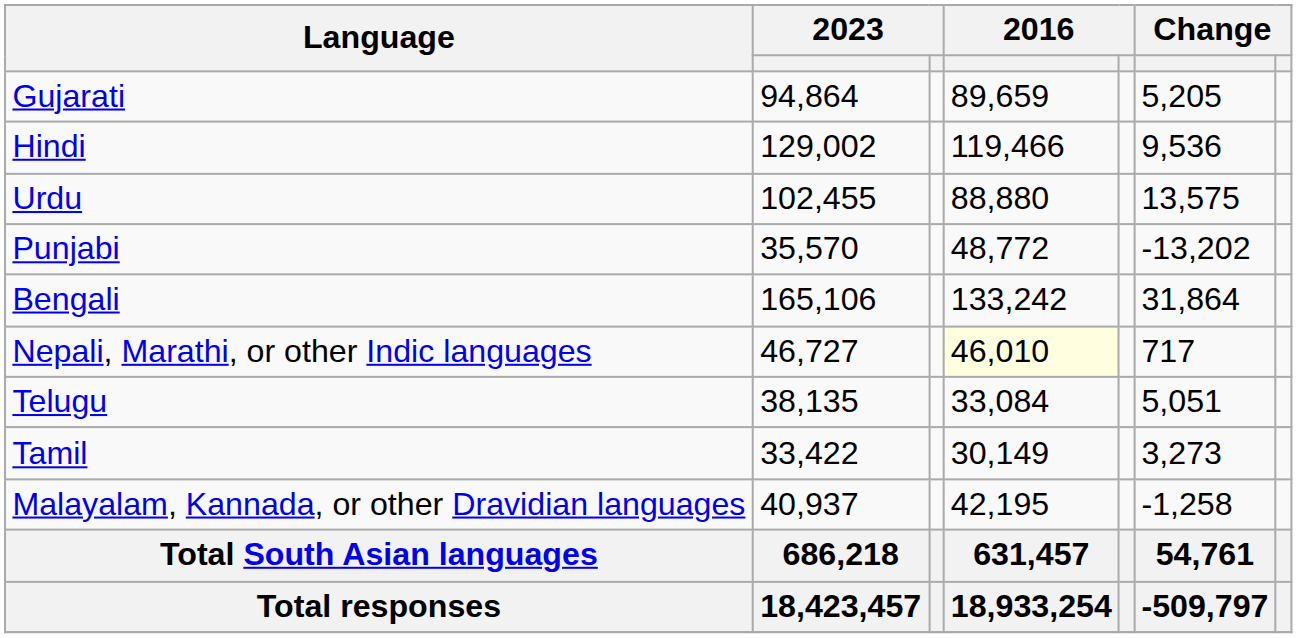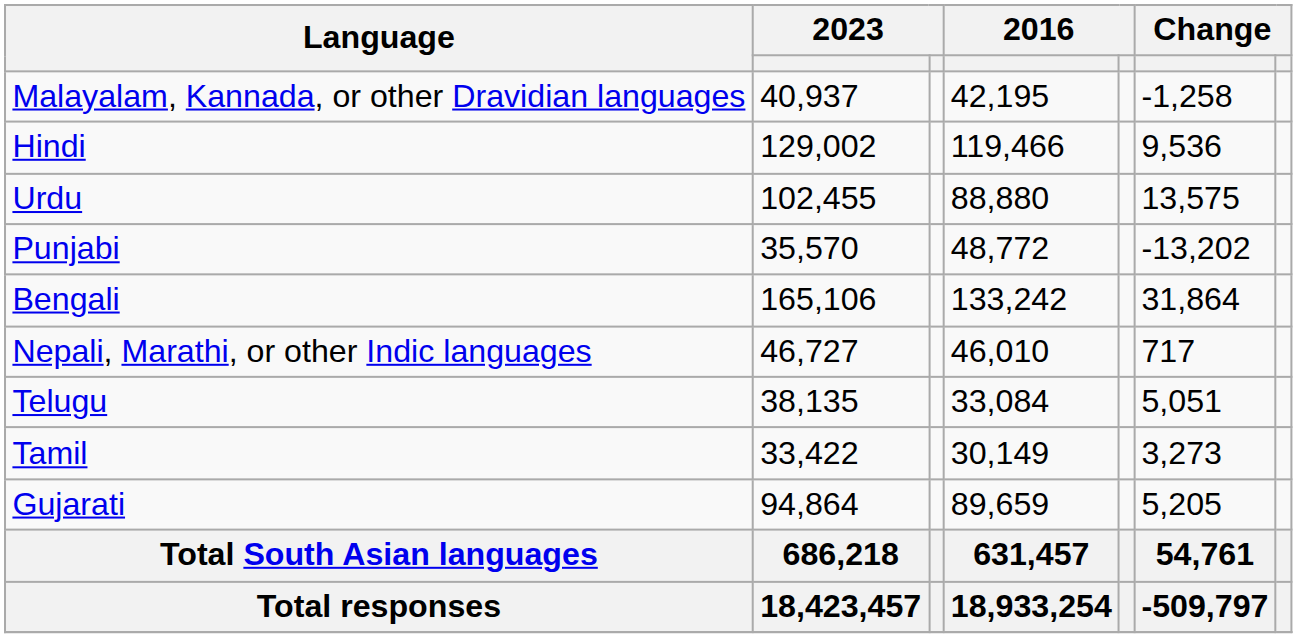rows swapped: Gujarati <-> Malayalam, Kannada, or other Dravidian languages
Nepali, Marathi, or other Indic languages | column 4: lightyellow background -> no background
